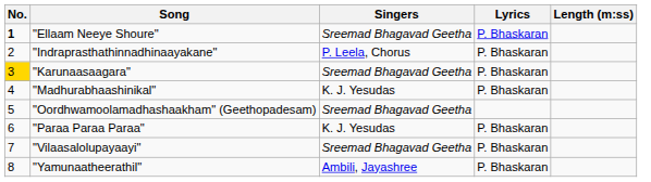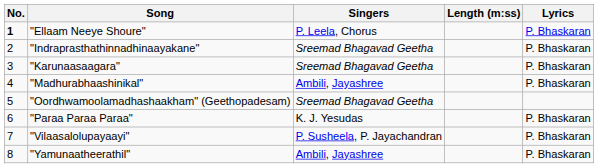columns swapped: Lyrics <-> Length (m:ss)
"Ellaam Neeye Shoure" | Singers: Sreemad Bhagavad Geetha -> P. Leela, Chorus
"Indraprasthathinnadhinaayakane" | Singers: P. Leela, Chorus -> Sreemad Bhagavad Geetha
"Karunaasaagara" | No.: gold background -> no background
"Madhurabhaashinikal" | Singers: K. J. Yesudas -> Ambili, Jayashree
"Vilaasalolupayaayi" | Singers: Sreemad Bhagavad Geetha -> P. Susheela, P. Jayachandran
